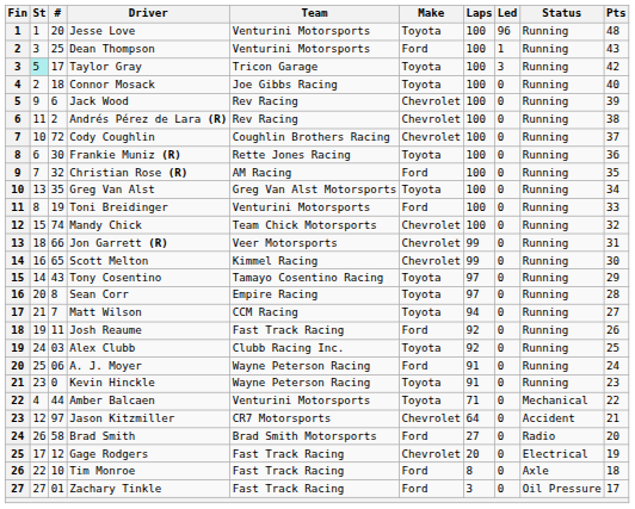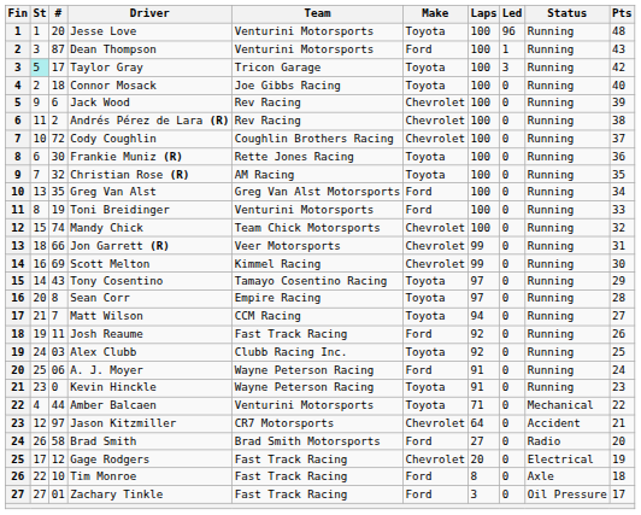Dean Thompson | #: 25 -> 87
Christian Rose (R) | Make: Ford -> Toyota
Greg Van Alst | Make: Toyota -> Ford
Scott Melton | #: 65 -> 69
